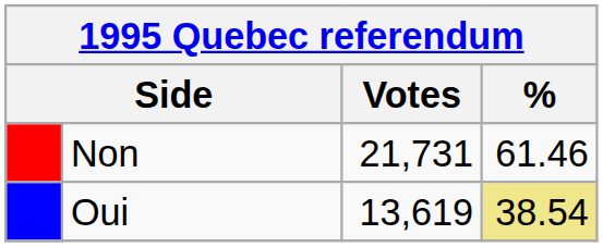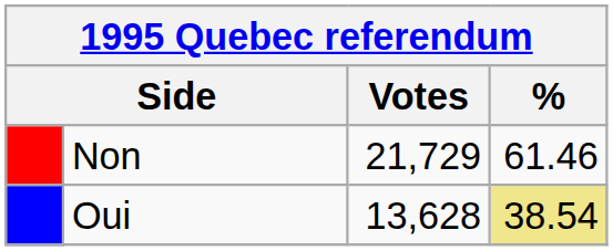Non | Votes: 21,731 -> 21,729
Oui | Votes: 13,619 -> 13,628
